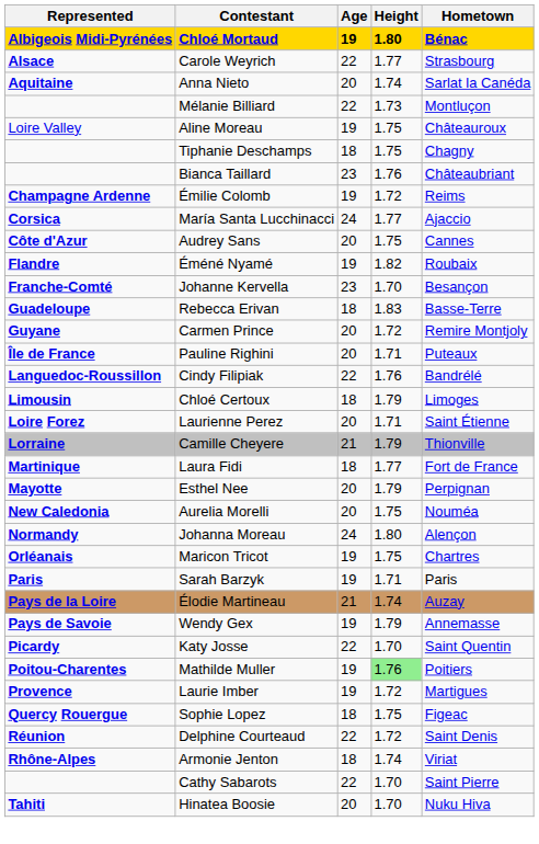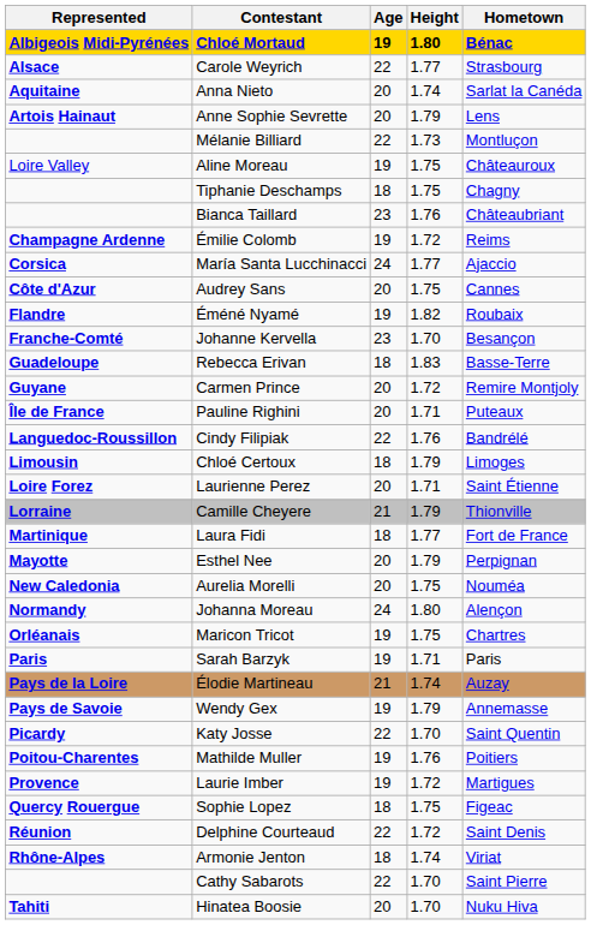+ row: Artois Hainaut | Anne Sophie Sevrette | 20 | 1.79 | Lens
Mathilde Muller | Height: lightgreen background -> no background
